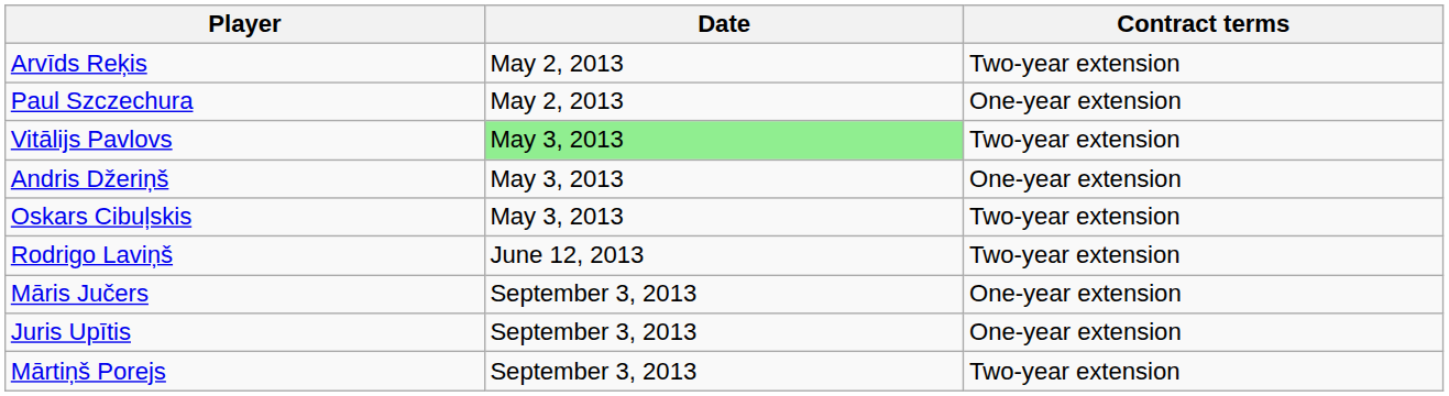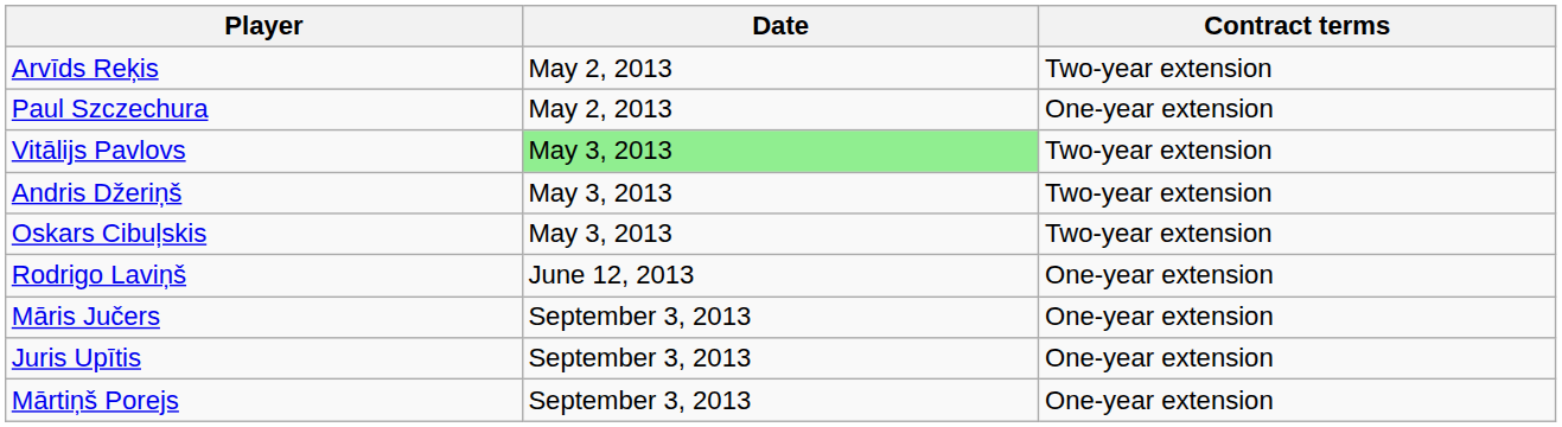Andris Džeriņš | Contract terms: One-year extension -> Two-year extension
Rodrigo Laviņš | Contract terms: Two-year extension -> One-year extension
Mārtiņš Porejs | Contract terms: Two-year extension -> One-year extension
